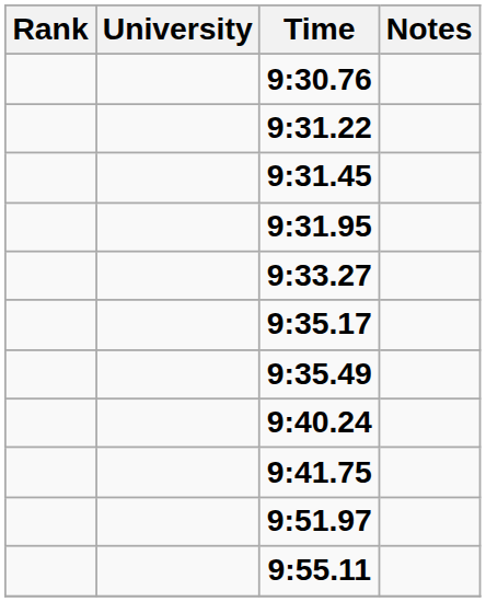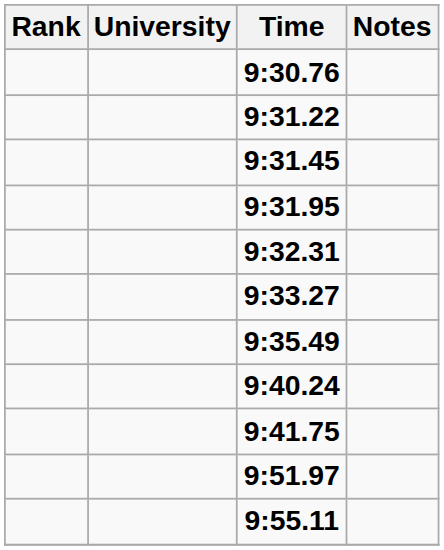+ row: 9:32.31
- row: 9:35.17
